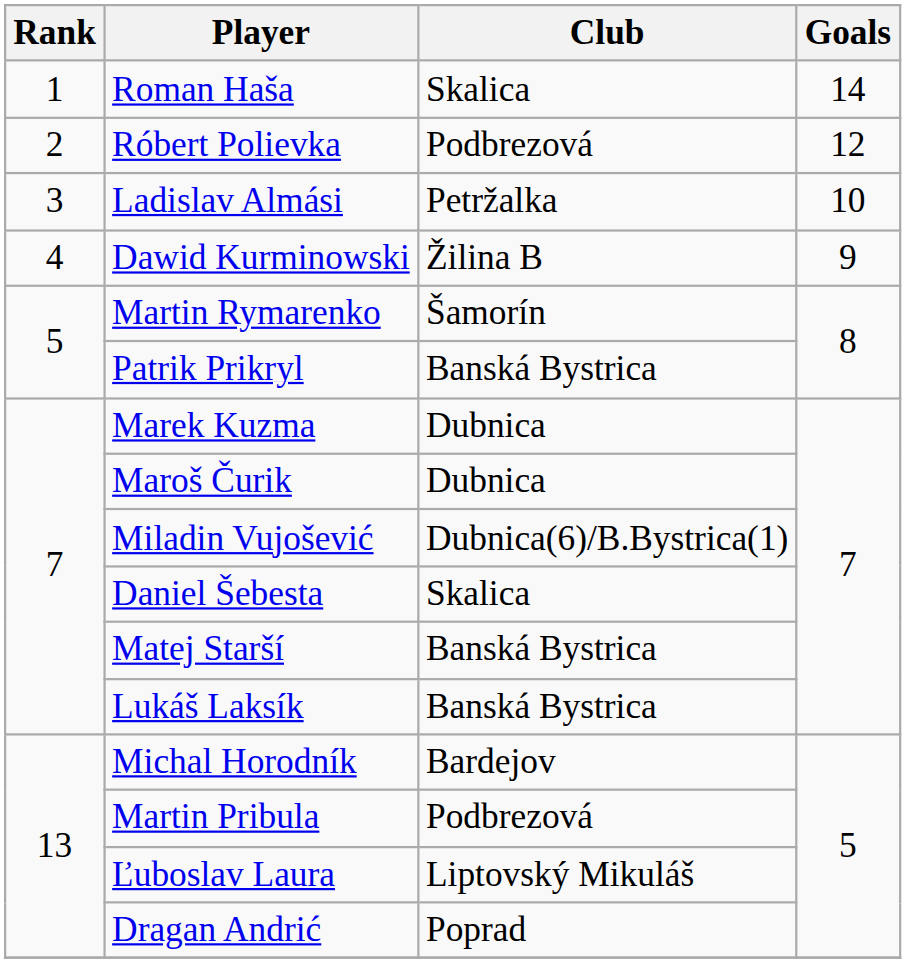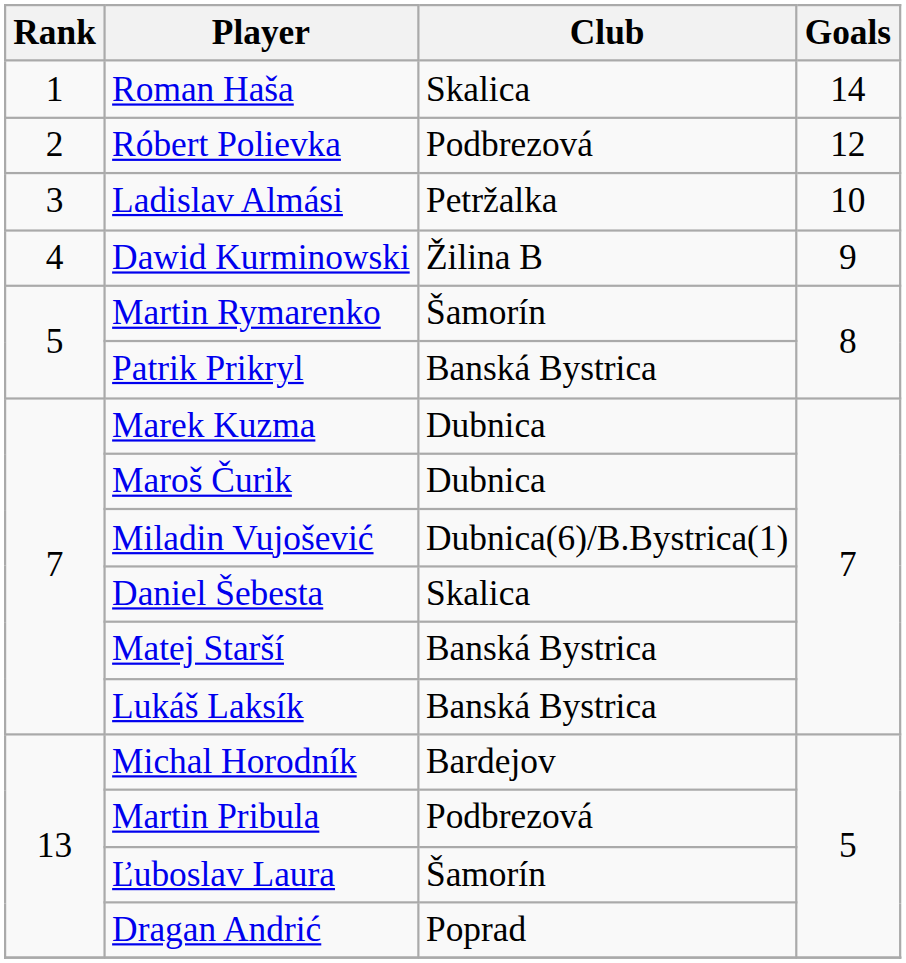Ľuboslav Laura | Club: Liptovský Mikuláš -> Šamorín
